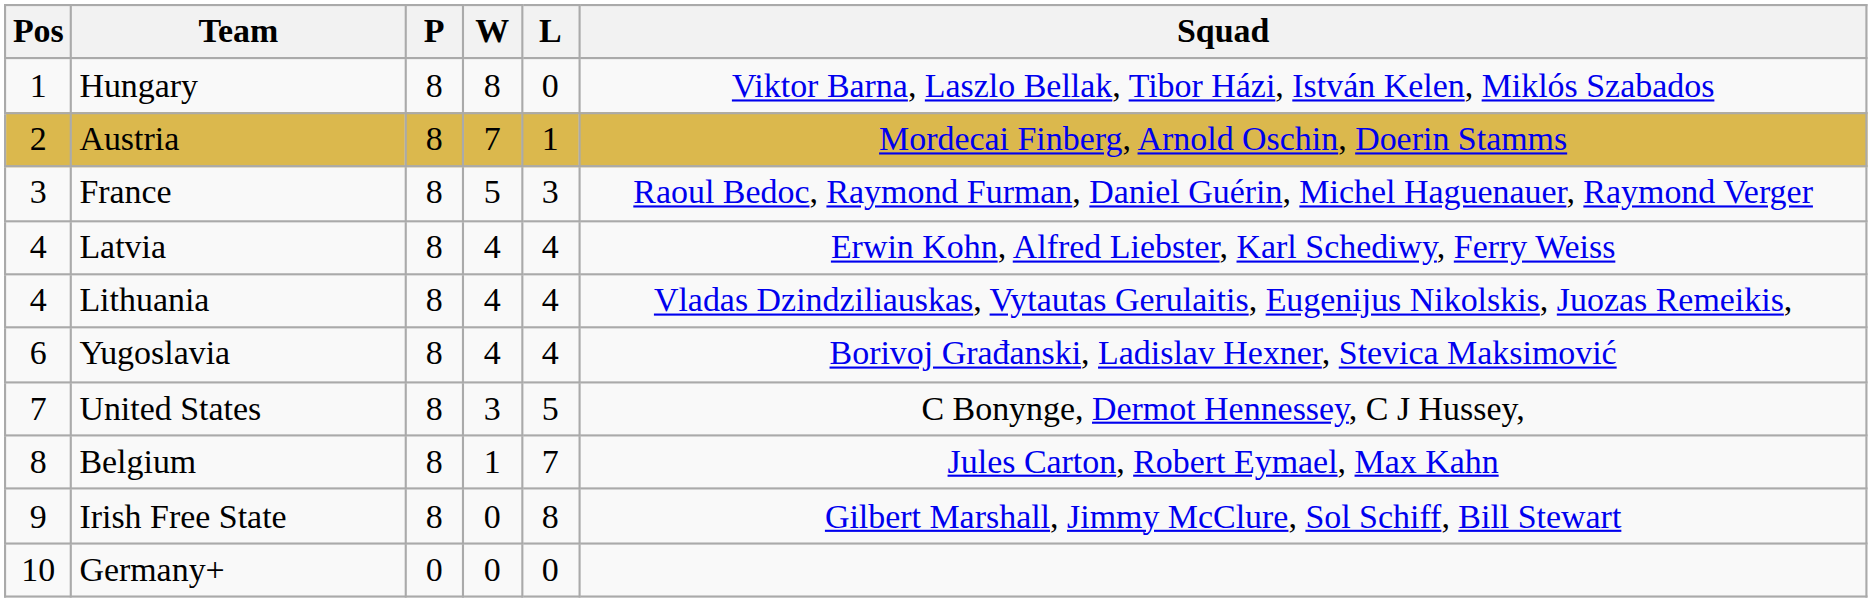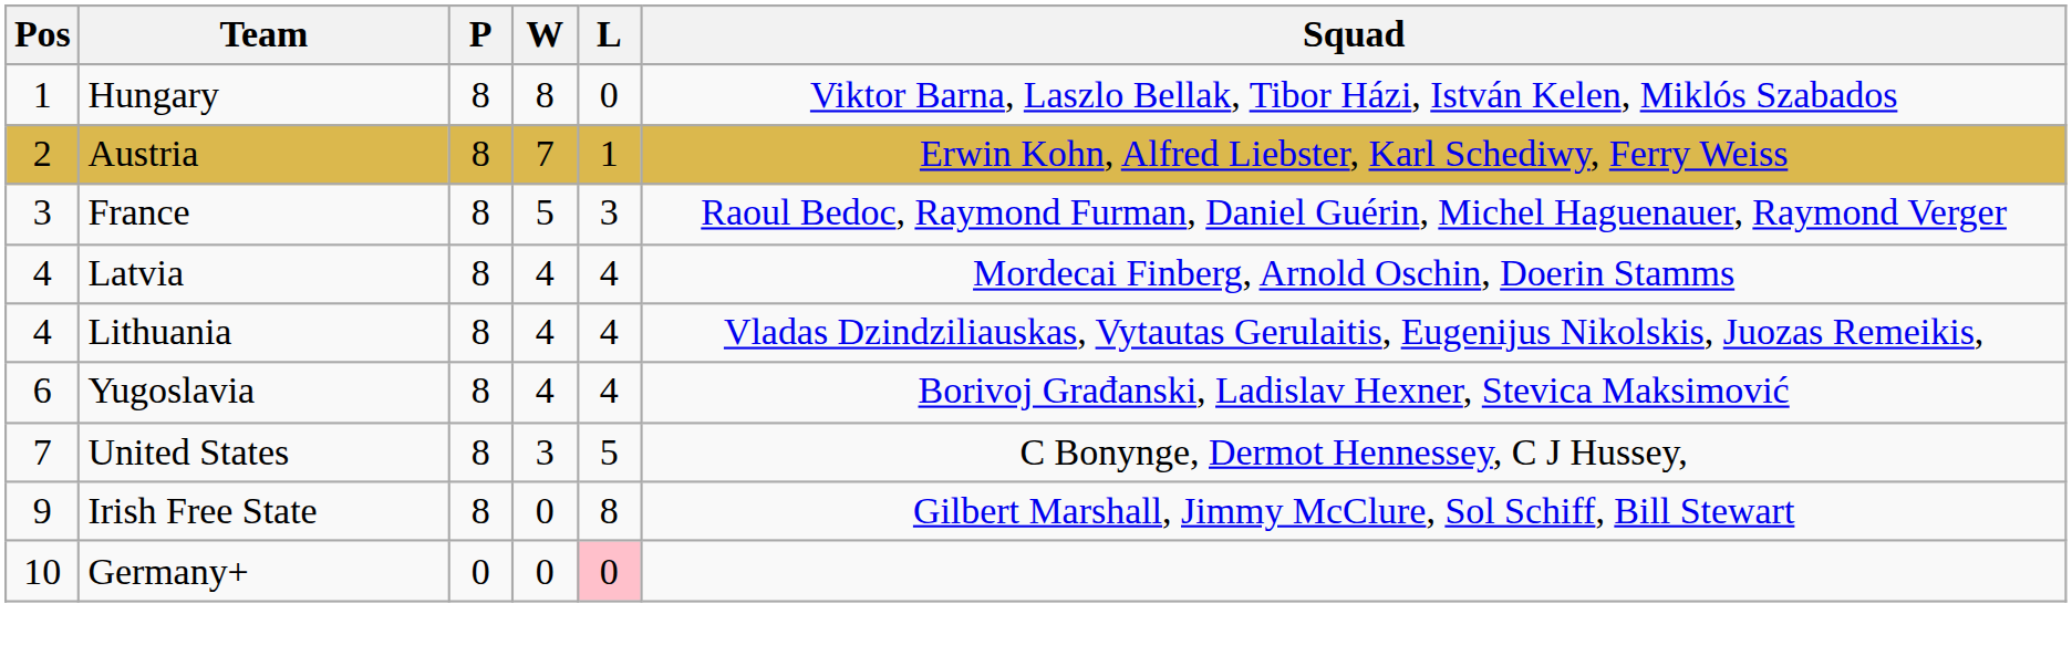Austria | Squad: Mordecai Finberg, Arnold Oschin, Doerin Stamms -> Erwin Kohn, Alfred Liebster, Karl Schediwy, Ferry Weiss
Latvia | Squad: Erwin Kohn, Alfred Liebster, Karl Schediwy, Ferry Weiss -> Mordecai Finberg, Arnold Oschin, Doerin Stamms
- row: 8 | Belgium | 8 | 1 | 7 | Jules Carton, Robert Eymael, Max Kahn
Germany+ | L: no background -> pink background
